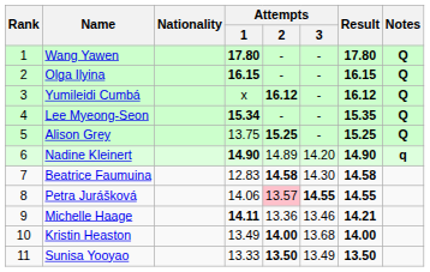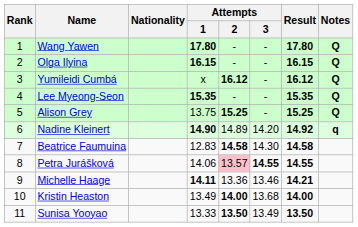Lee Myeong-Seon | Attempts / 1: 15.34 -> 15.35
Nadine Kleinert | Result: 14.90 -> 14.92
